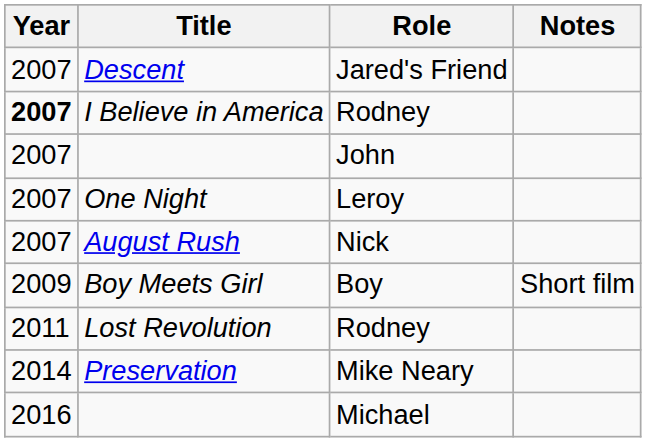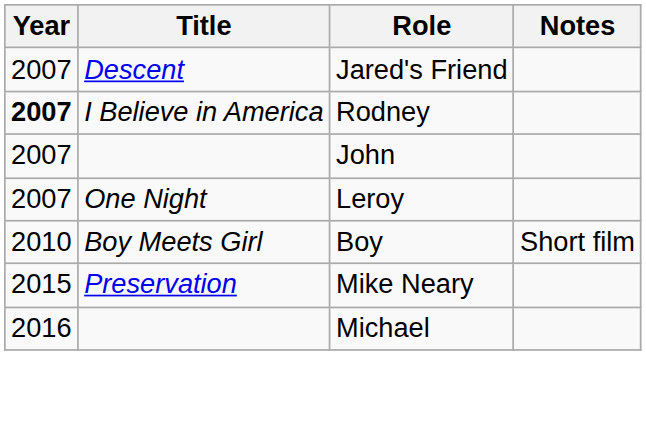- row: 2007 | August Rush | Nick
Boy Meets Girl | Year: 2009 -> 2010
- row: 2011 | Lost Revolution | Rodney
Preservation | Year: 2014 -> 2015
